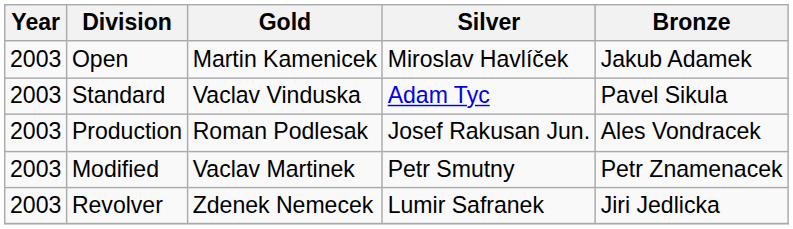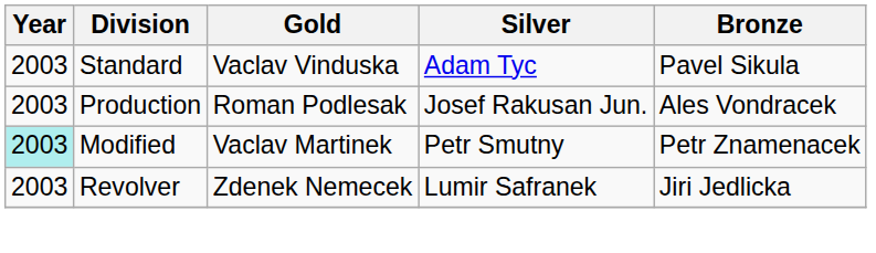- row: 2003 | Open | Martin Kamenicek | Miroslav Havlíček | Jakub Adamek
Modified | Year: no background -> paleturquoise background
